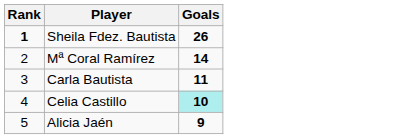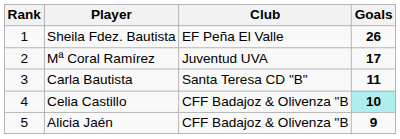+ column: Club | EF Peña El Valle | Juventud UVA | Santa Teresa CD "B" | CFF Badajoz & Olivenza "B | CFF Badajoz & Olivenza "B
Sheila Fdez. Bautista | Rank: bold -> normal
Mª Coral Ramírez | Goals: 14 -> 17
